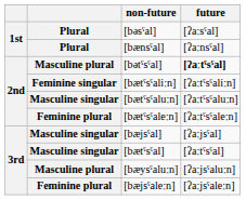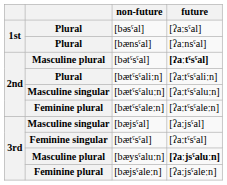[bætˤsˤaliːn] | column 2: Feminine singular -> Plural
[bætˤsˤal] | column 2: Masculine singular -> Feminine singular
[bæysˤaluːn] | future: normal -> bold
